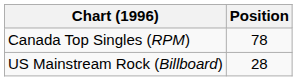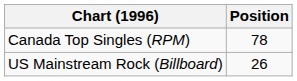US Mainstream Rock (Billboard) | Position: 28 -> 26
